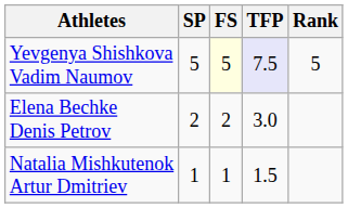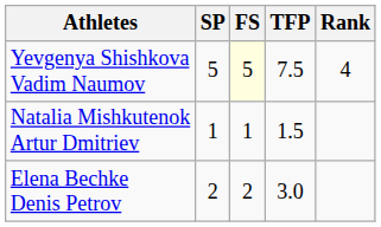Yevgenya Shishkova Vadim Naumov | TFP: lavender background -> no background
Yevgenya Shishkova Vadim Naumov | Rank: 5 -> 4
rows swapped: Elena Bechke Denis Petrov <-> Natalia Mishkutenok Artur Dmitriev
